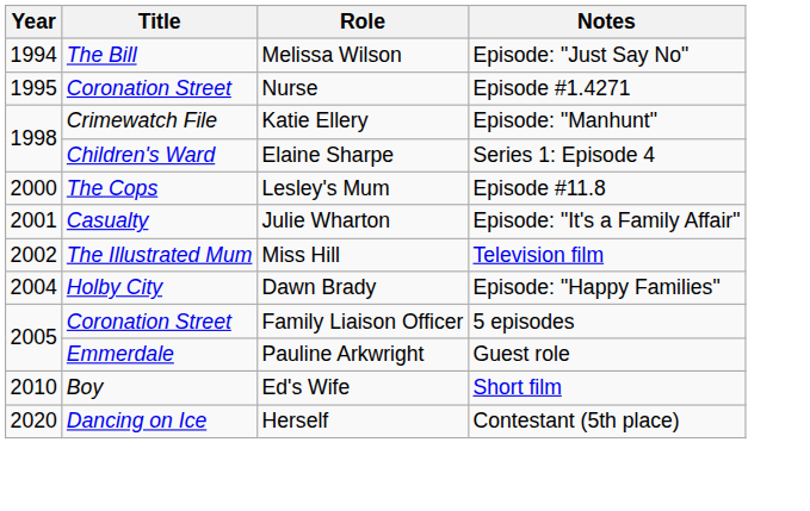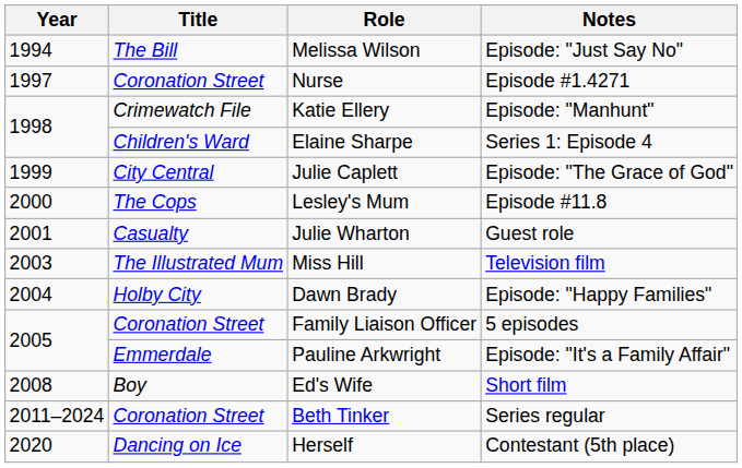Nurse | Year: 1995 -> 1997
+ row: 1999 | City Central | Julie Caplett | Episode: "The Grace of God"
Julie Wharton | Notes: Episode: "It's a Family Affair" -> Guest role
Miss Hill | Year: 2002 -> 2003
Pauline Arkwright | Notes: Guest role -> Episode: "It's a Family Affair"
Ed's Wife | Year: 2010 -> 2008
+ row: 2011–2024 | Coronation Street | Beth Tinker | Series regular
